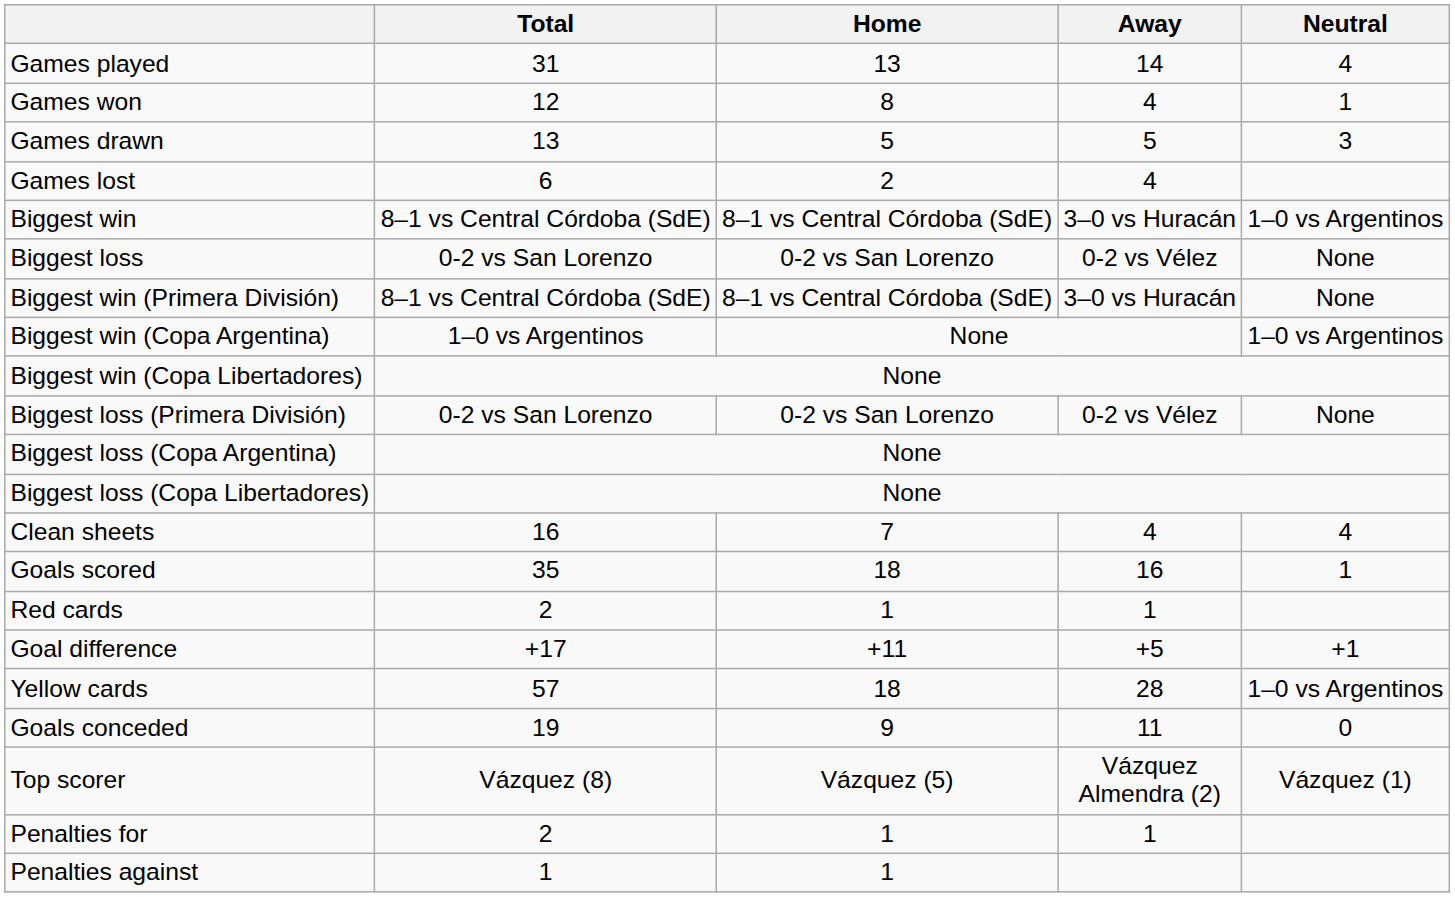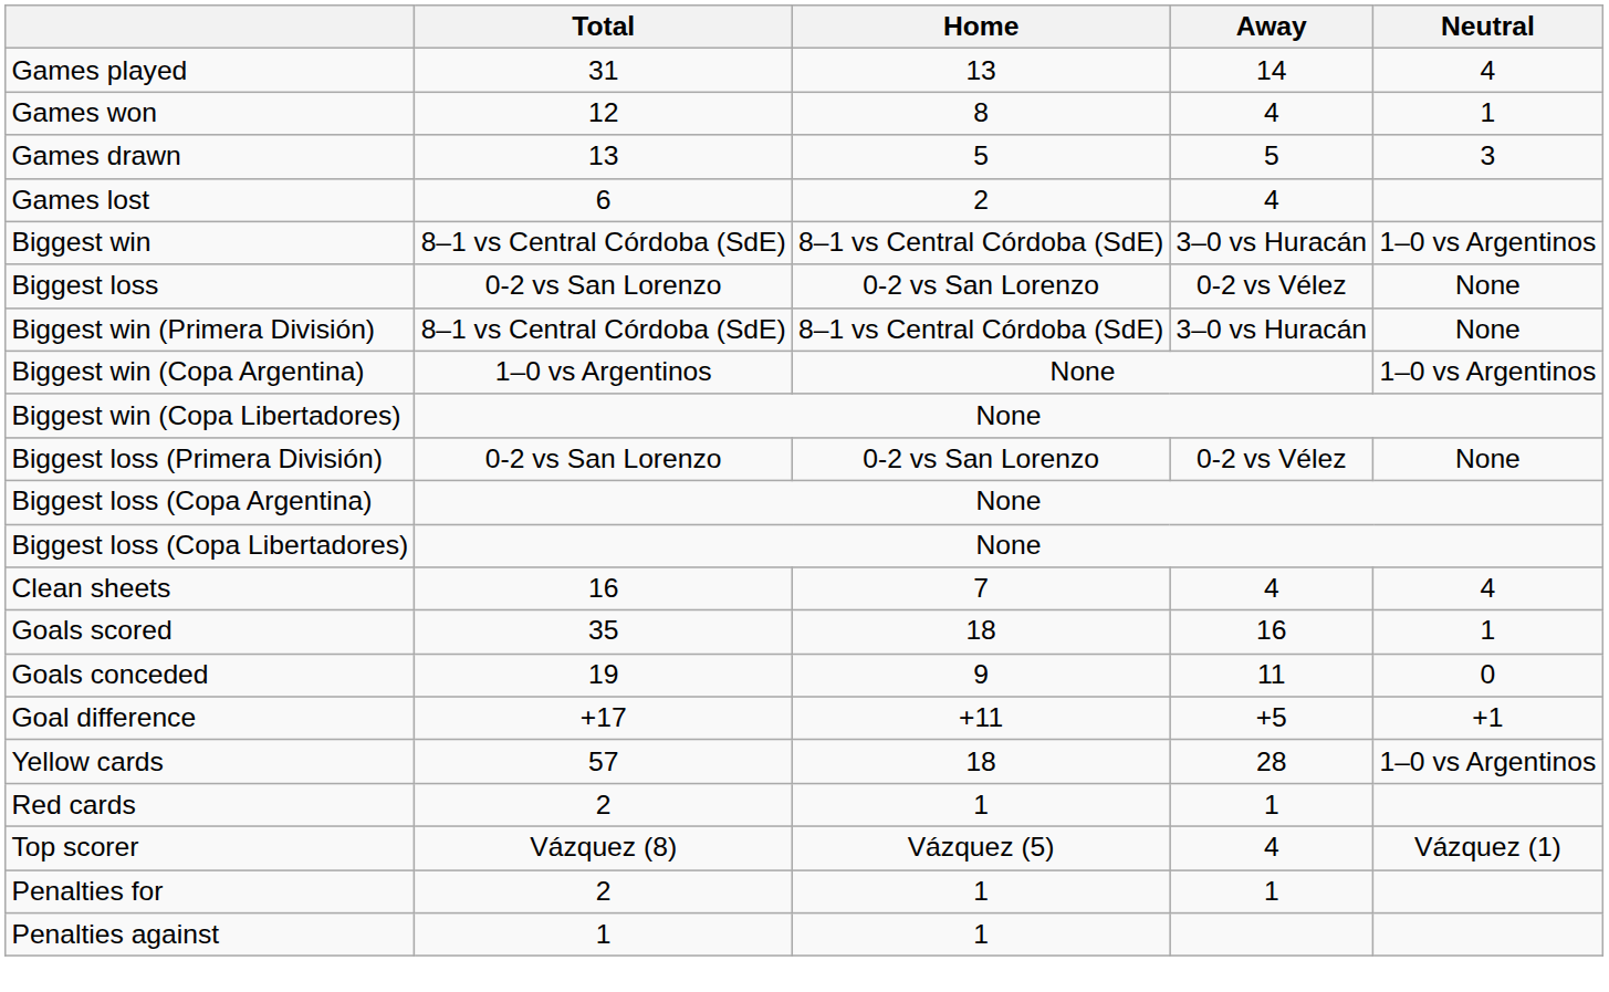rows swapped: Goals conceded <-> Red cards
Top scorer | Away: Vázquez Almendra (2) -> 4
